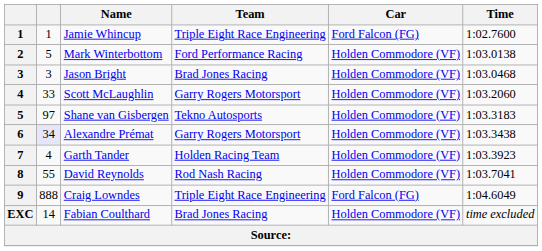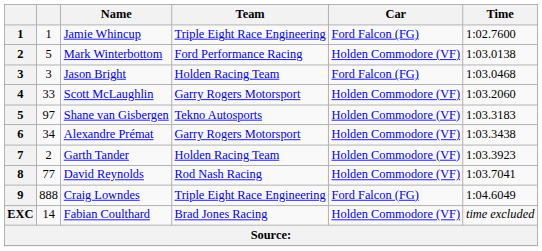Jason Bright | Team: Brad Jones Racing -> Holden Racing Team
Jason Bright | Car: Holden Commodore (VF) -> Ford Falcon (FG)
Alexandre Prémat | column 2: lavender background -> no background
Garth Tander | column 2: 4 -> 2
David Reynolds | column 2: 55 -> 77
